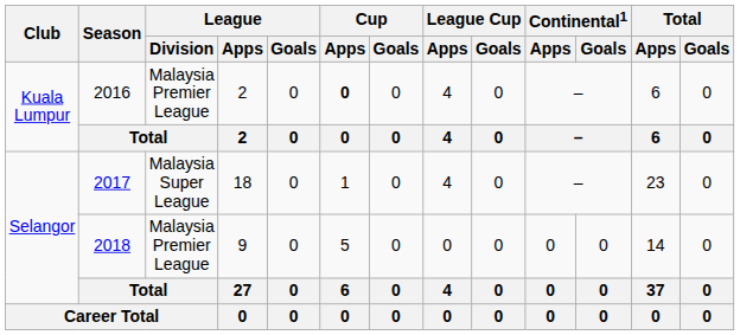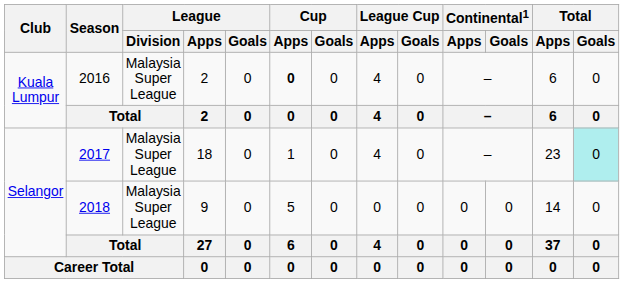2016 | League / Division: Malaysia Premier League -> Malaysia Super League
2017 | Total / Goals: no background -> paleturquoise background
2018 | League / Division: Malaysia Premier League -> Malaysia Super League
